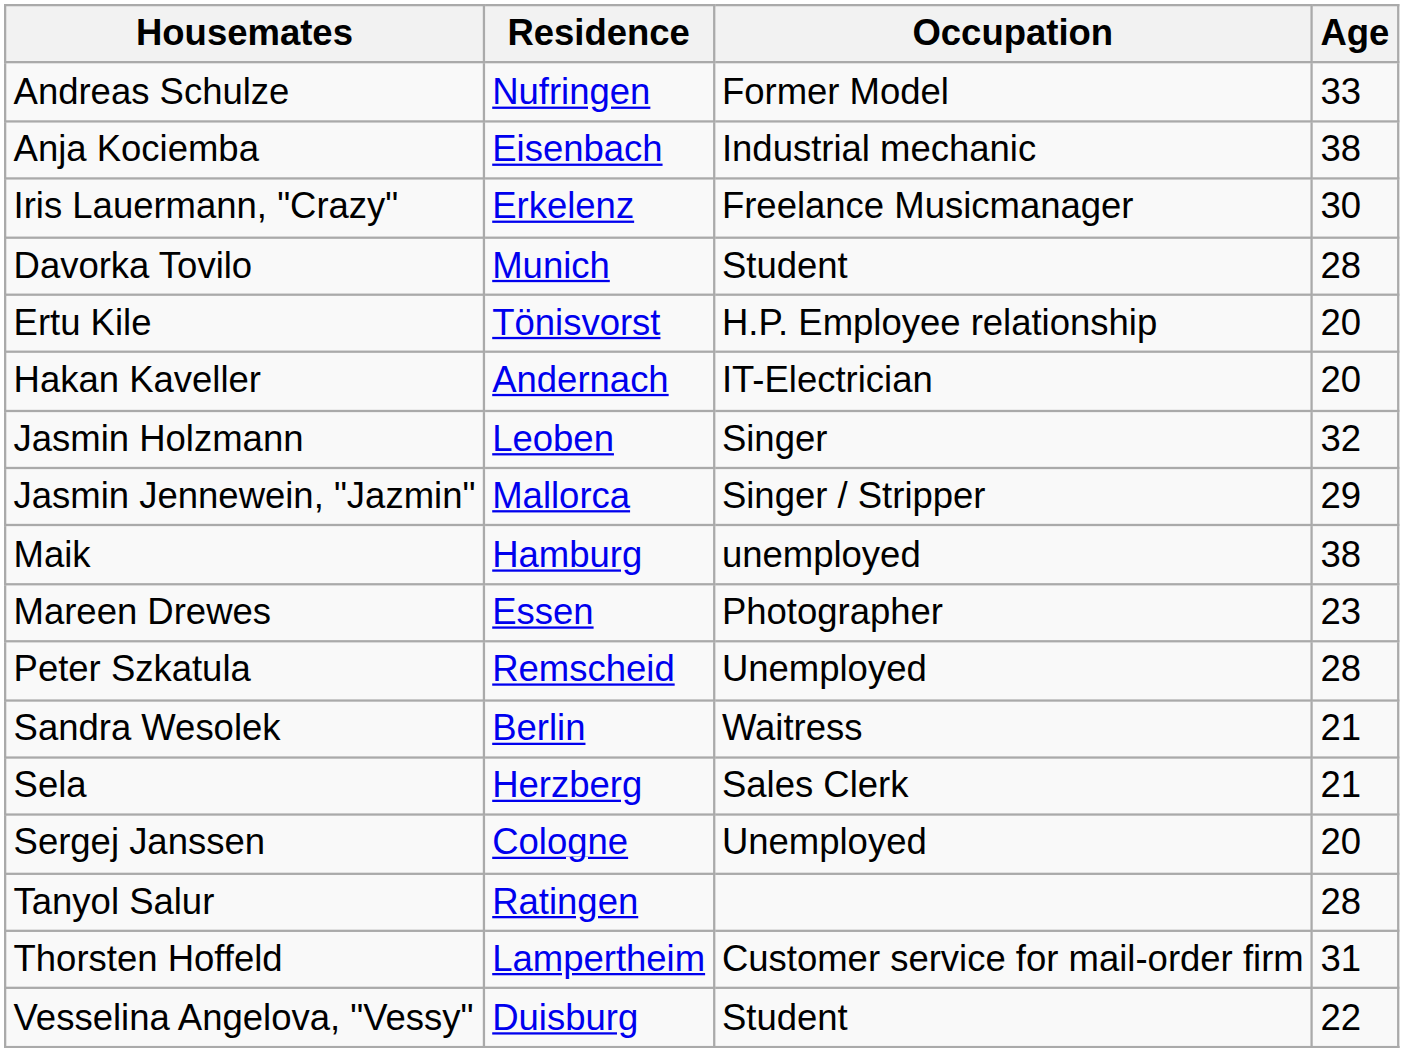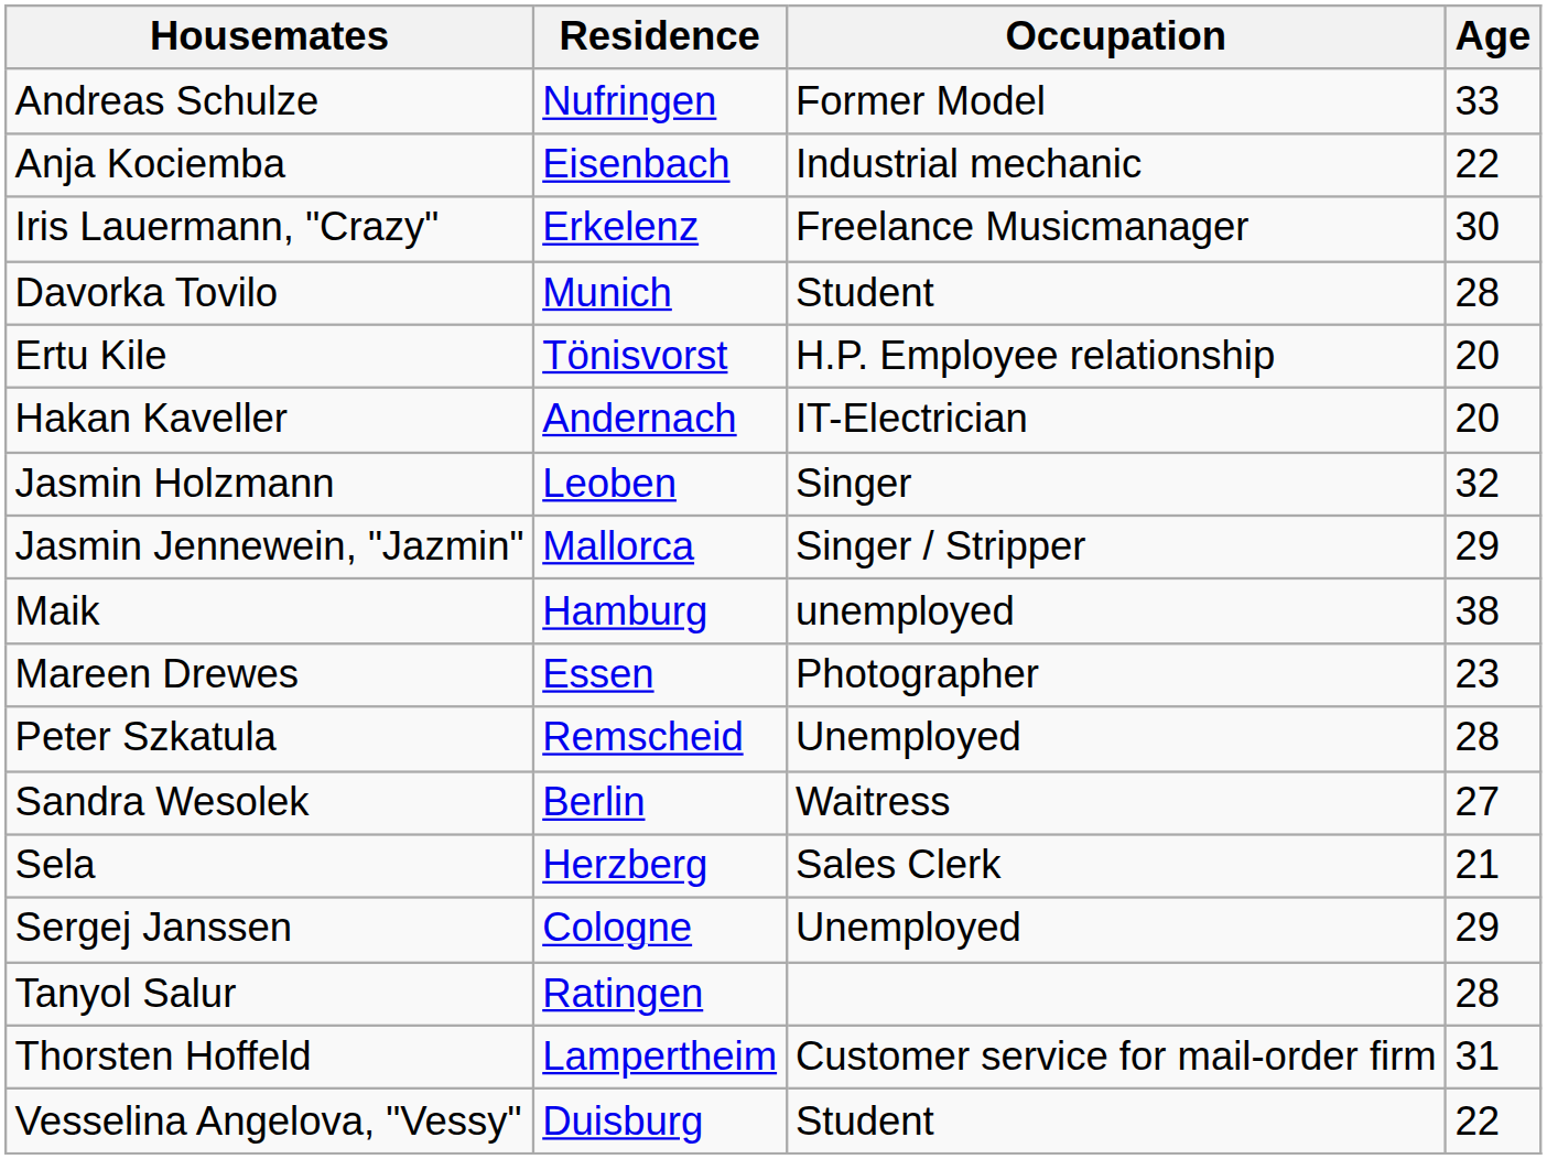Anja Kociemba | Age: 38 -> 22
Sandra Wesolek | Age: 21 -> 27
Sergej Janssen | Age: 20 -> 29
